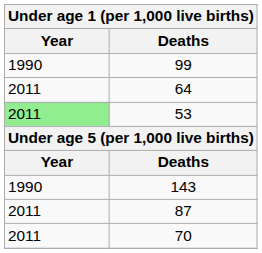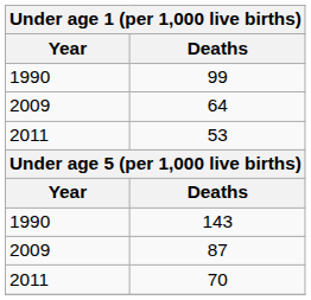64 | Year: 2011 -> 2009
53 | Year: lightgreen background -> no background
87 | Year: 2011 -> 2009
